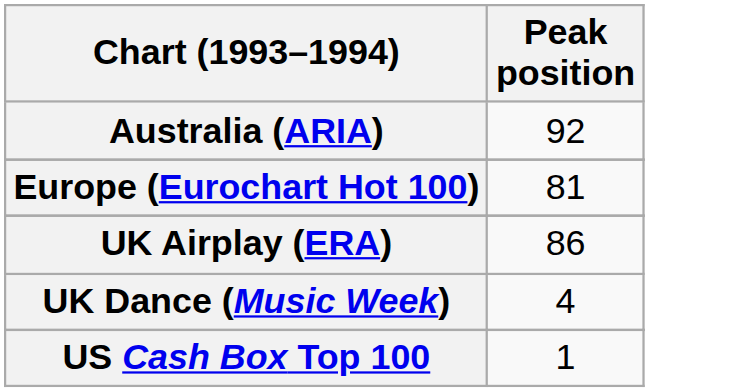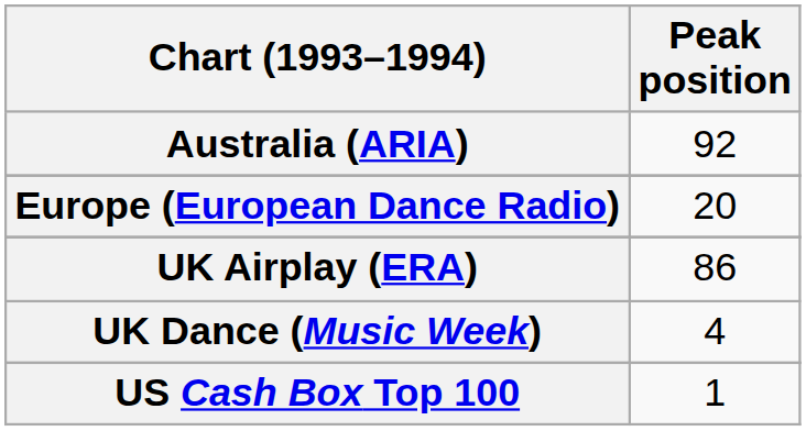- row: Europe (Eurochart Hot 100) | 81
+ row: Europe (European Dance Radio) | 20
